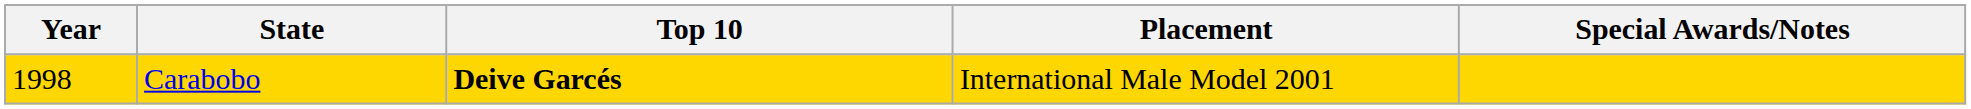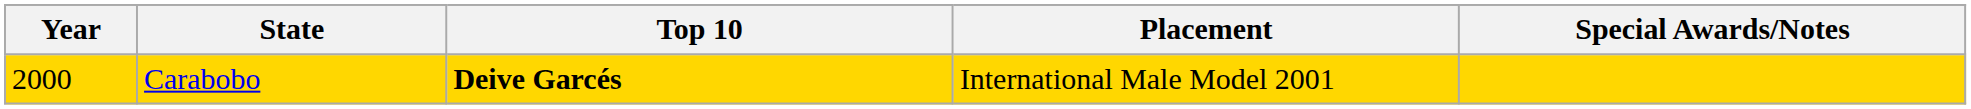Carabobo | Year: 1998 -> 2000
